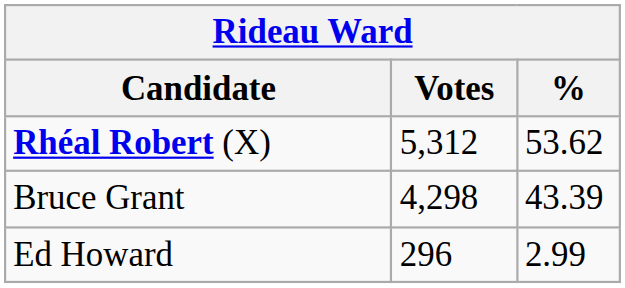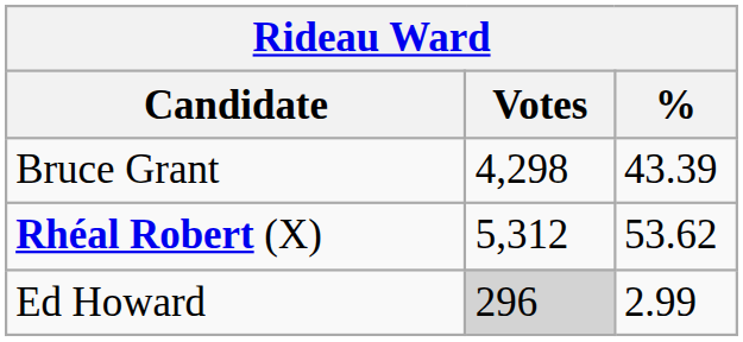rows swapped: Rhéal Robert (X) <-> Bruce Grant
Ed Howard | Votes: no background -> lightgrey background
